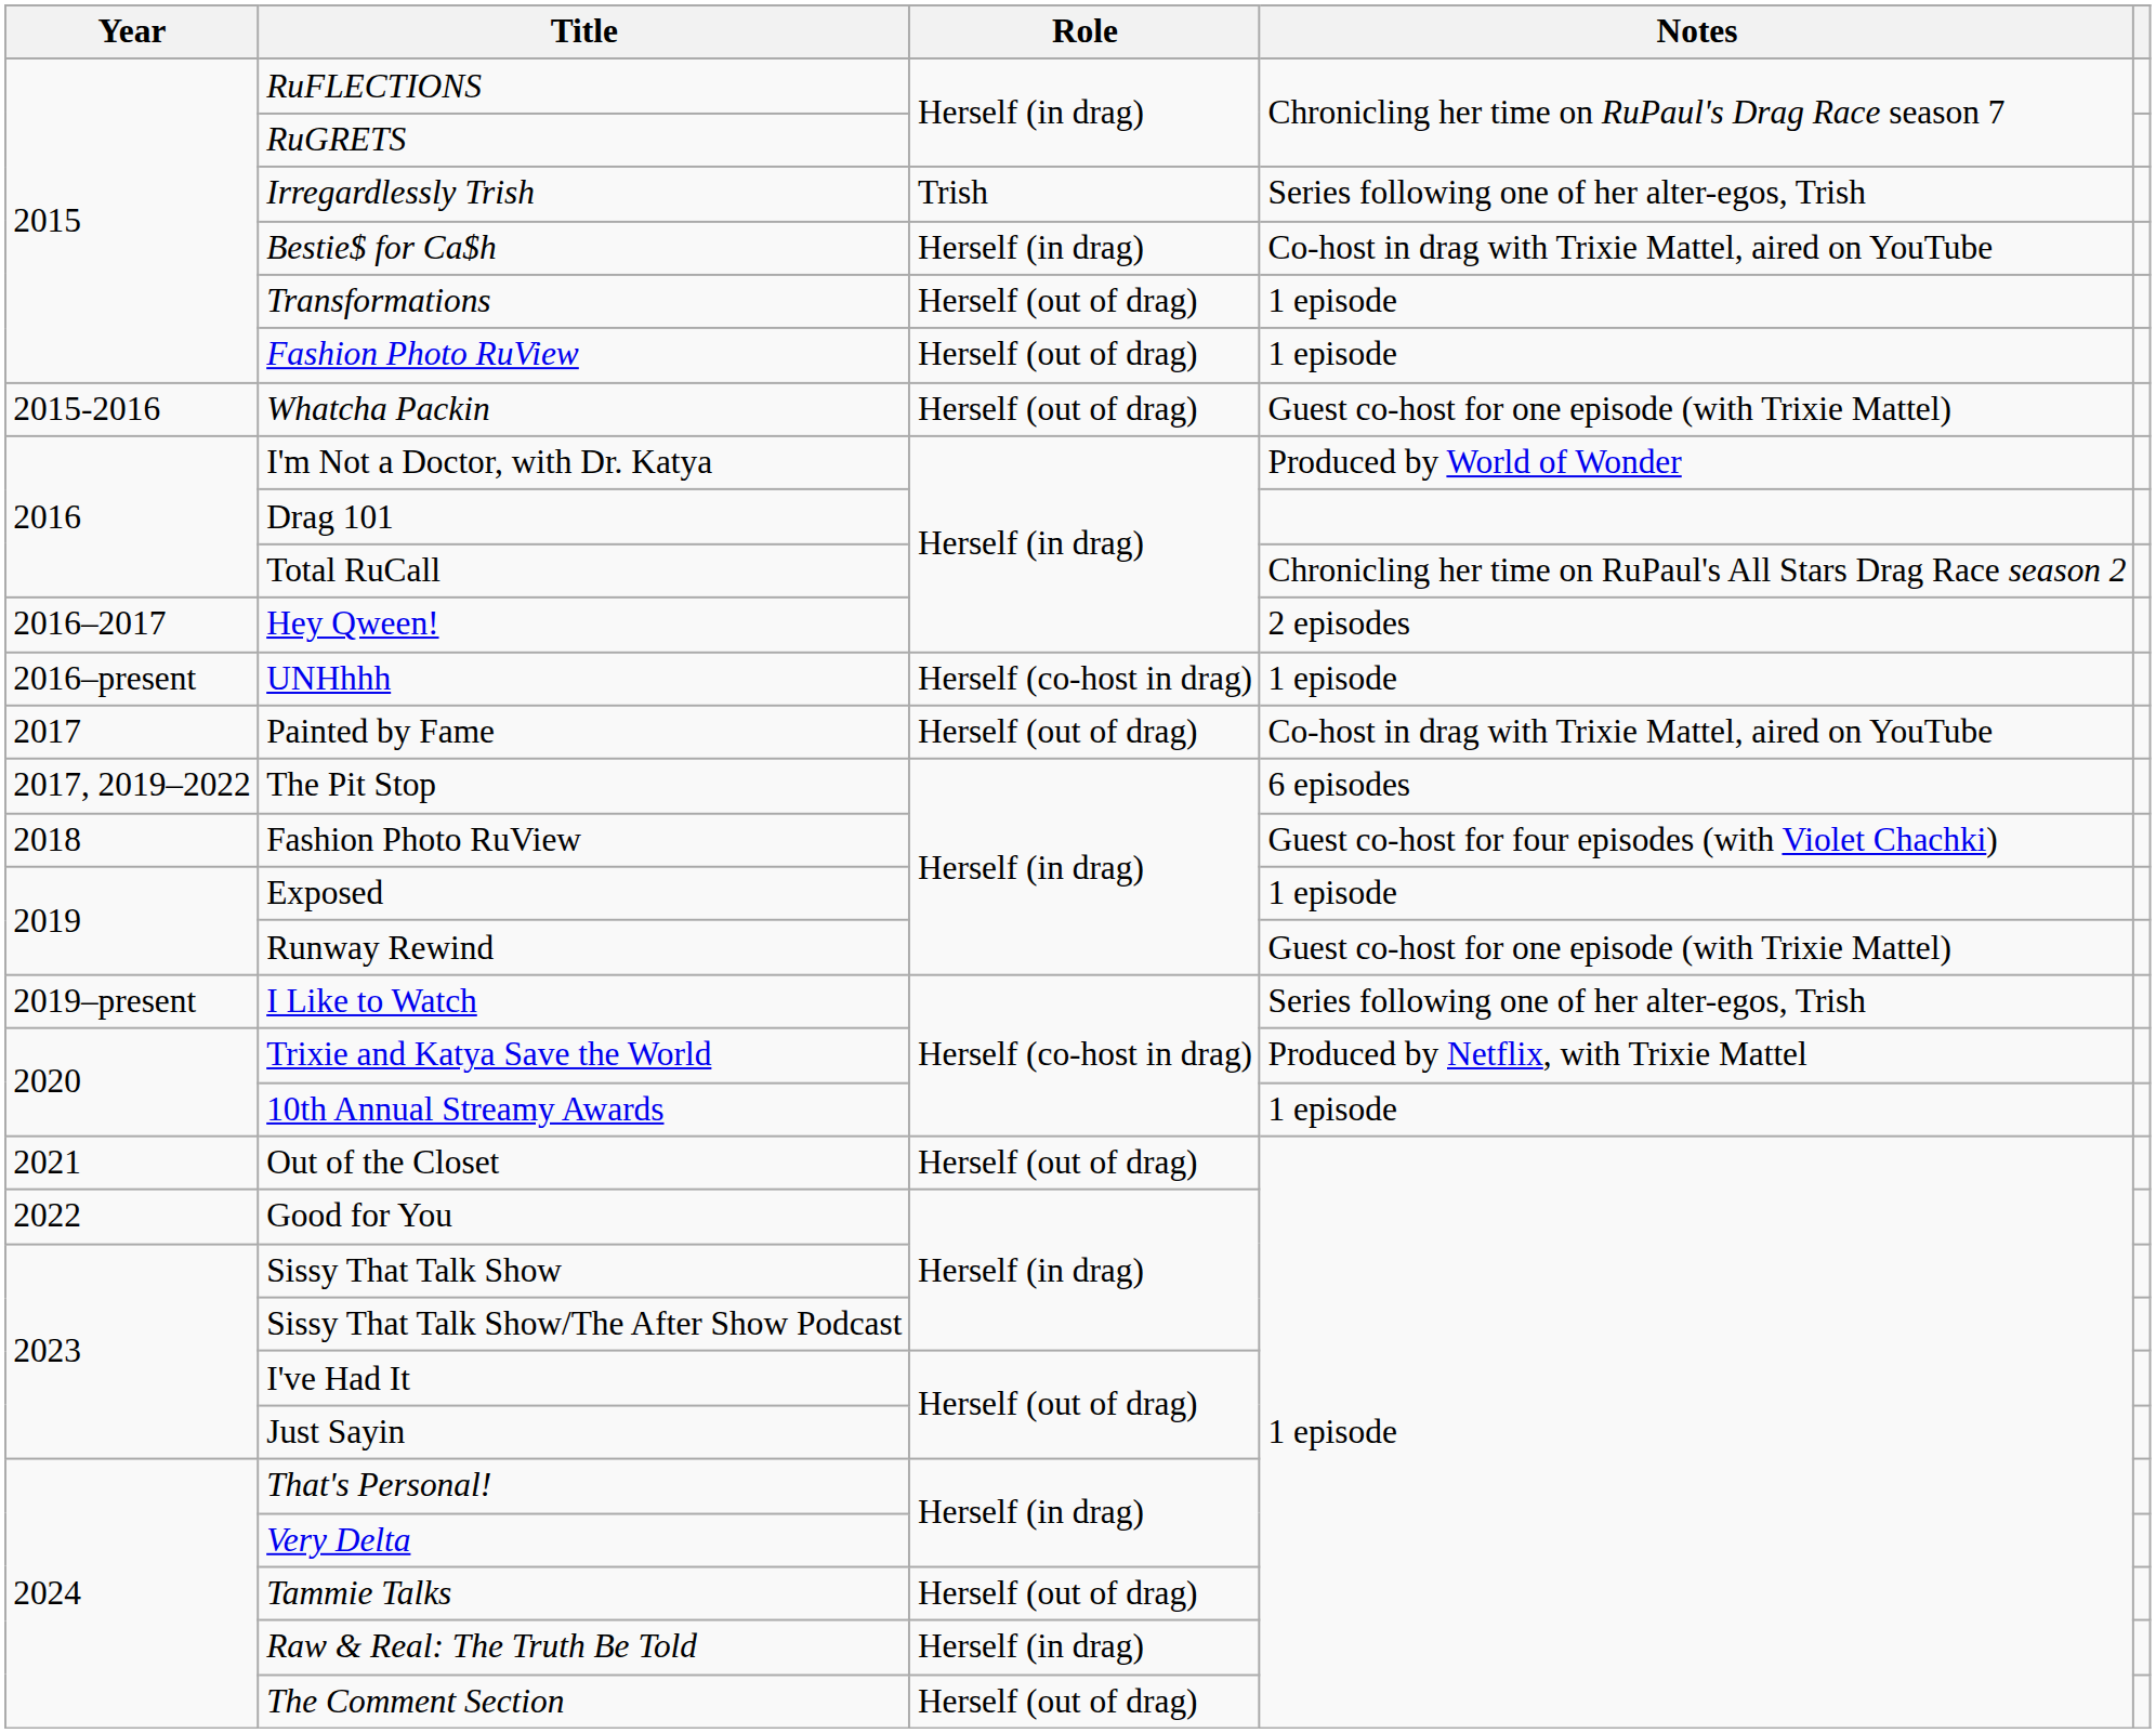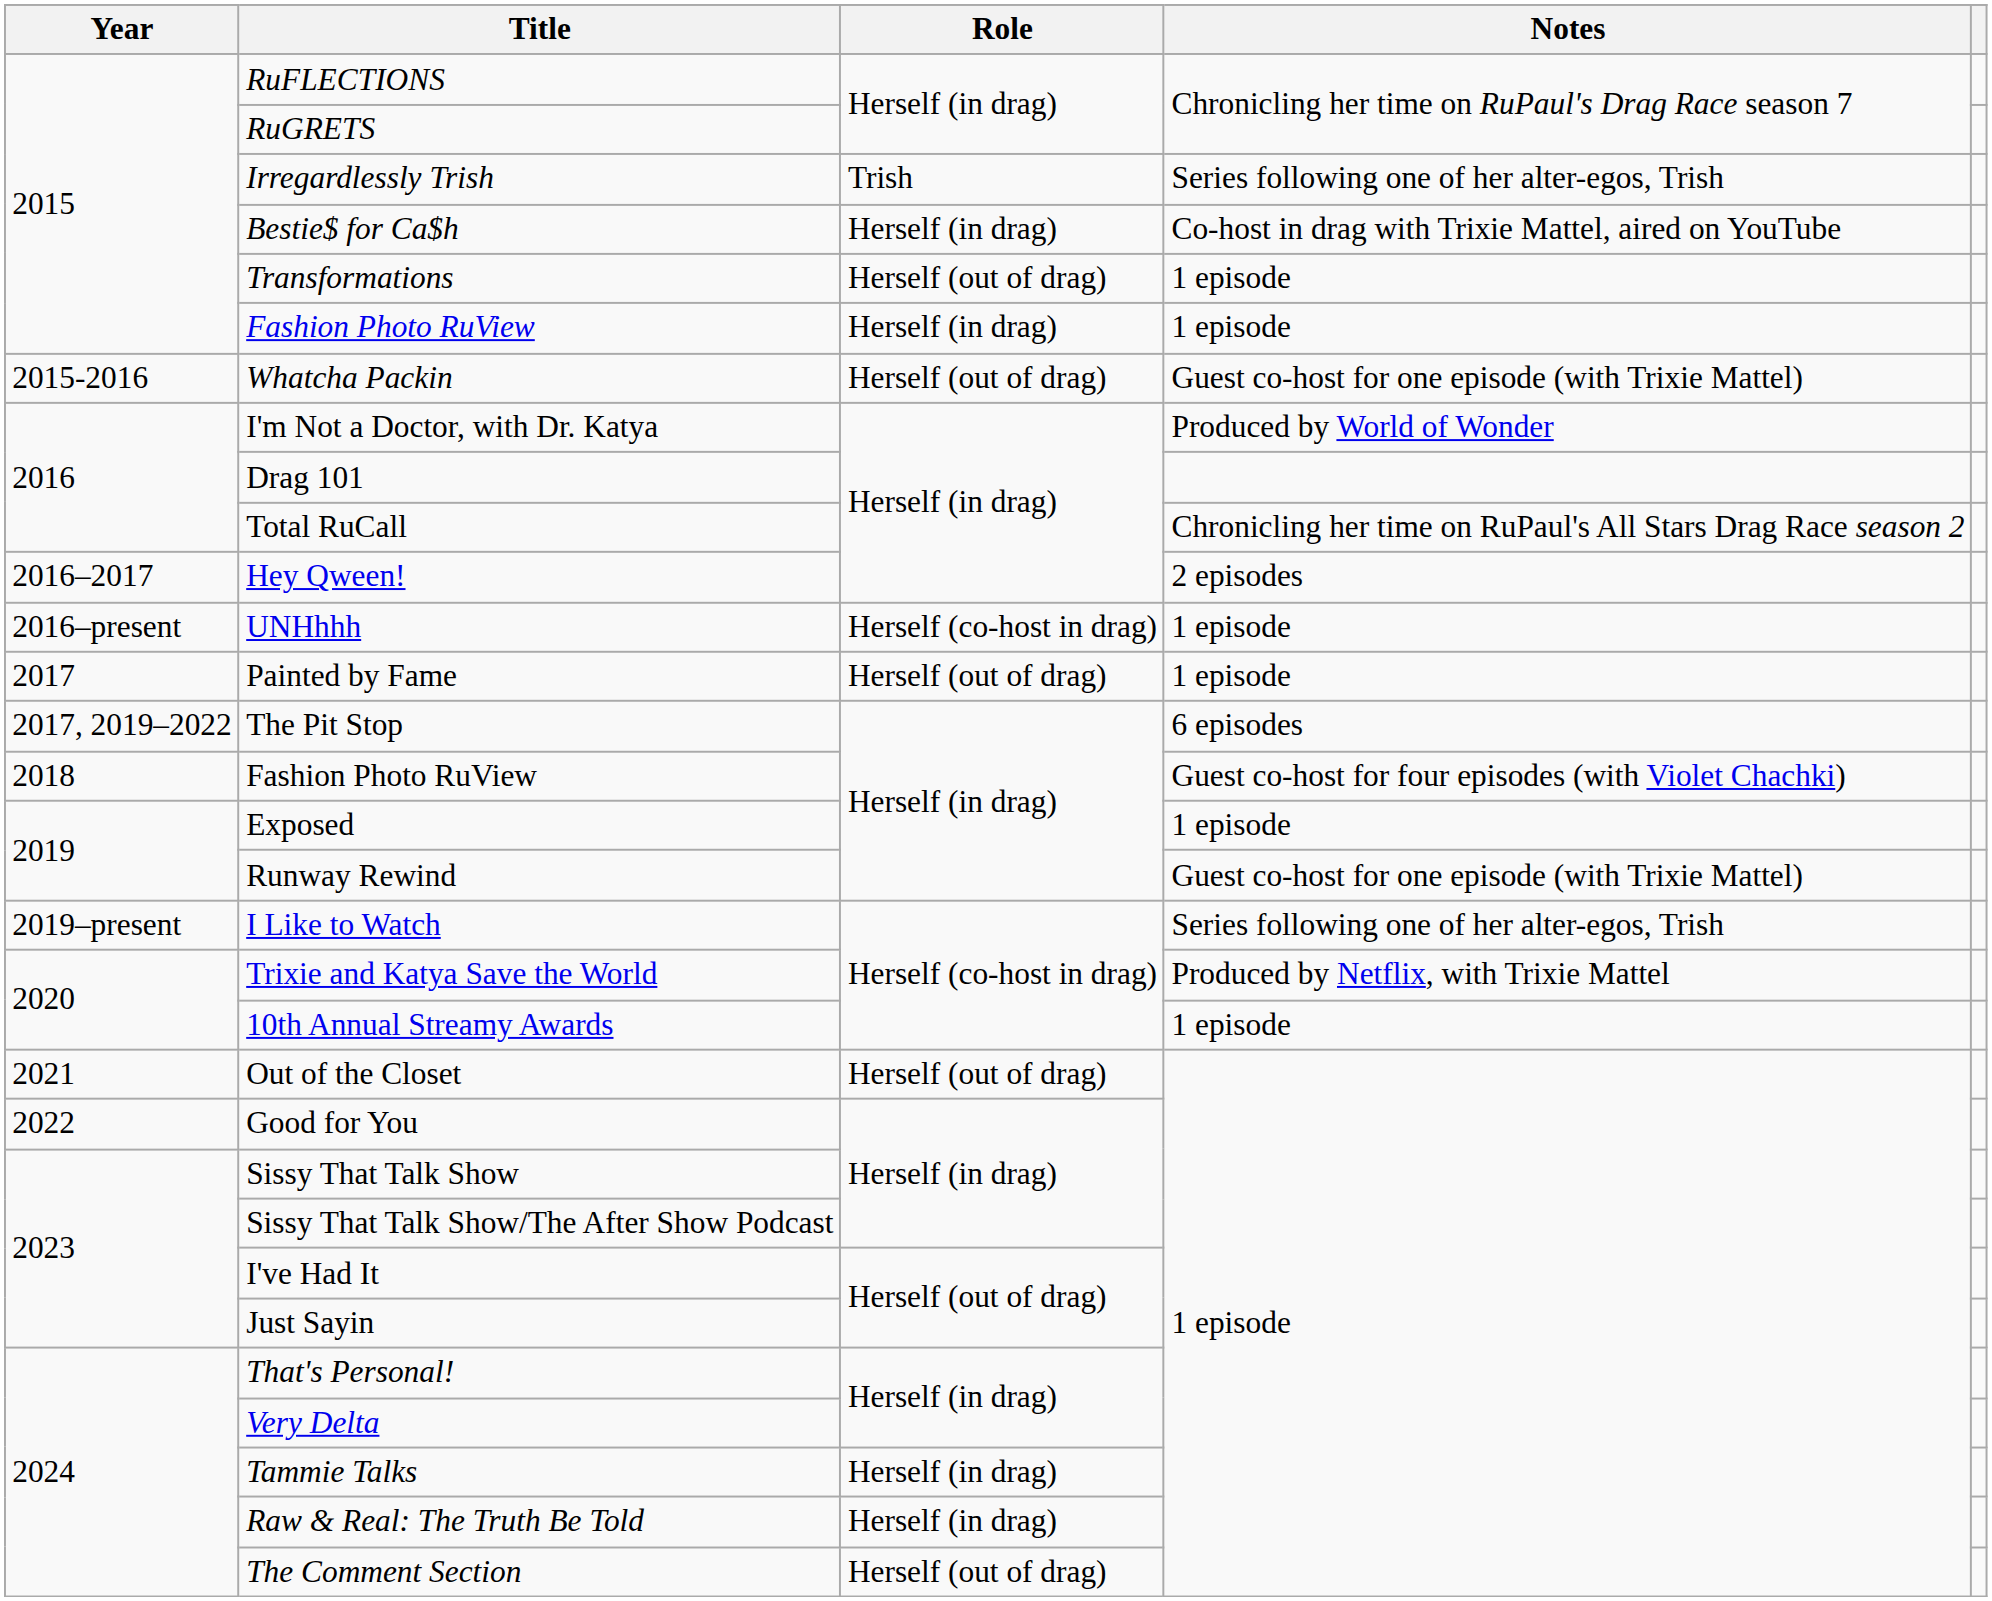2015 / Fashion Photo RuView | Role: Herself (out of drag) -> Herself (in drag)
Painted by Fame | Notes: Co-host in drag with Trixie Mattel, aired on YouTube -> 1 episode
Tammie Talks | Role: Herself (out of drag) -> Herself (in drag)
